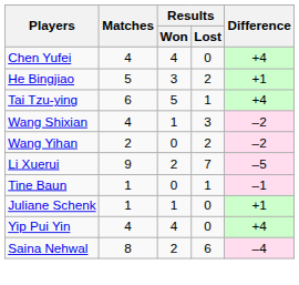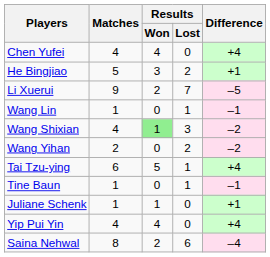rows swapped: Li Xuerui <-> Tai Tzu-ying
+ row: Wang Lin | 1 | 0 | 1 | –1
Wang Shixian | Results / Won: no background -> lightgreen background
